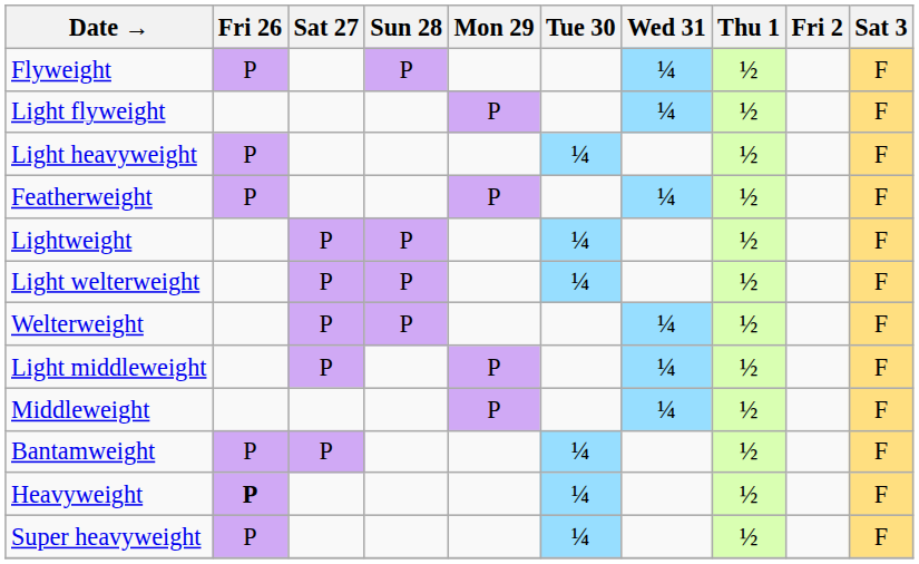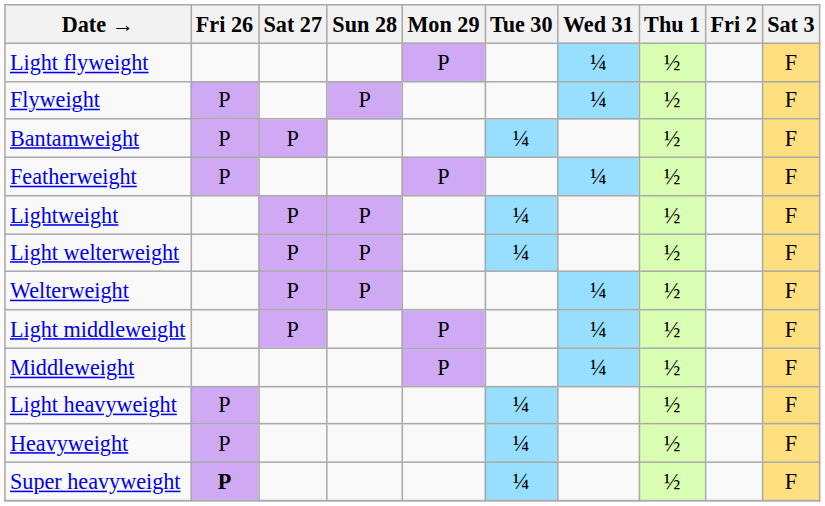rows swapped: Light flyweight <-> Flyweight
rows swapped: Bantamweight <-> Light heavyweight
Heavyweight | Fri 26: bold -> normal
Super heavyweight | Fri 26: normal -> bold
